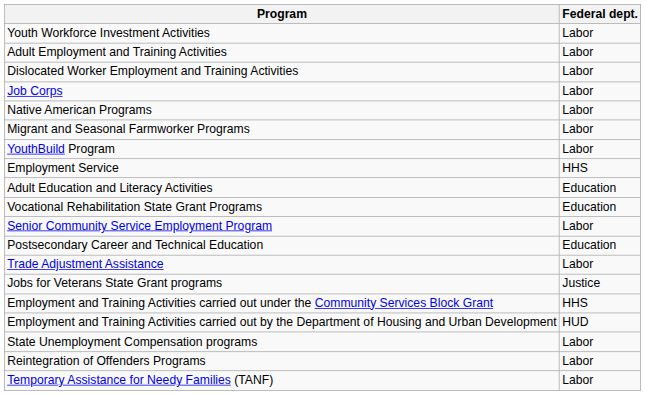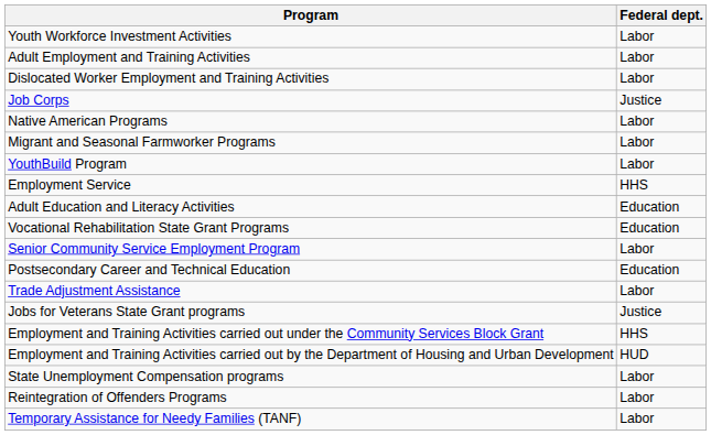Job Corps | Federal dept.: Labor -> Justice
